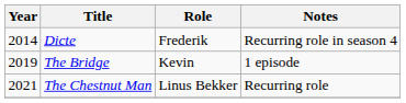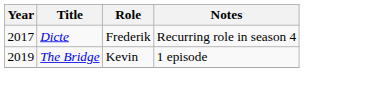Dicte | Year: 2014 -> 2017
- row: 2021 | The Chestnut Man | Linus Bekker | Recurring role
